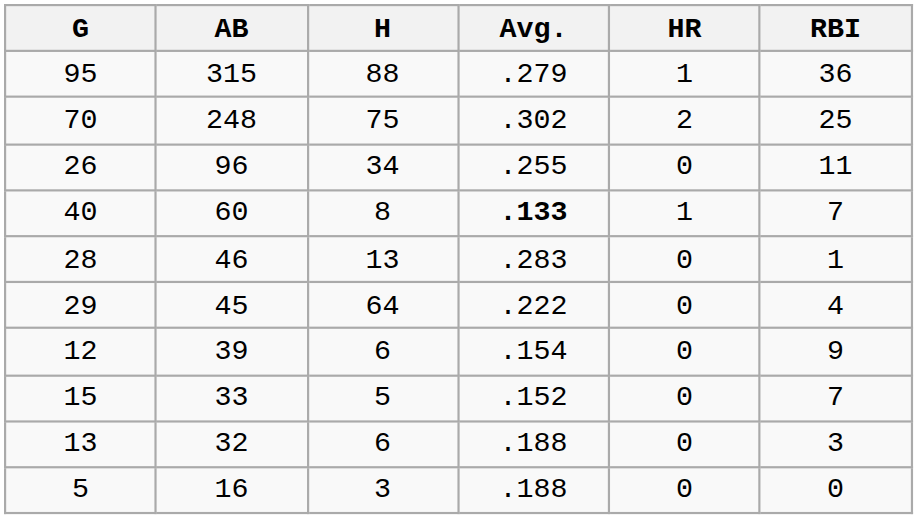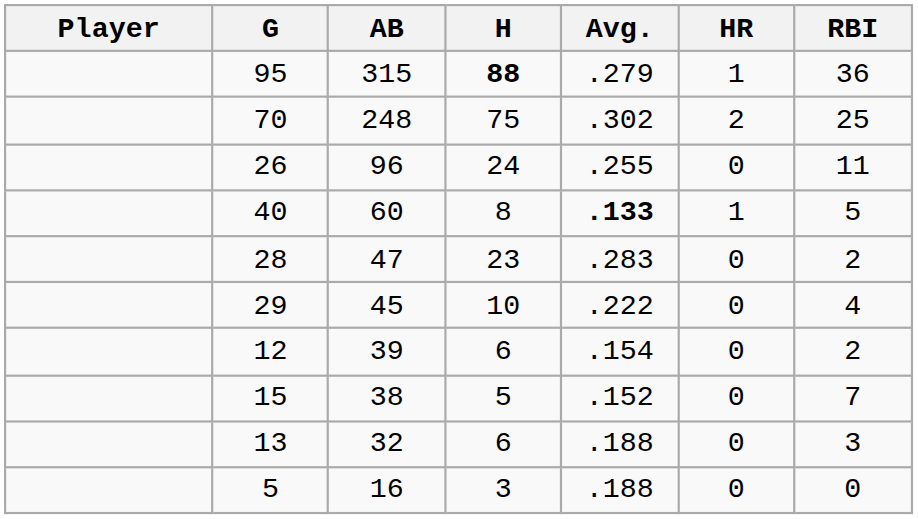+ column: Player
95 | H: normal -> bold
26 | H: 34 -> 24
40 | RBI: 7 -> 5
28 | AB: 46 -> 47
28 | H: 13 -> 23
28 | RBI: 1 -> 2
29 | H: 64 -> 10
12 | RBI: 9 -> 2
15 | AB: 33 -> 38
